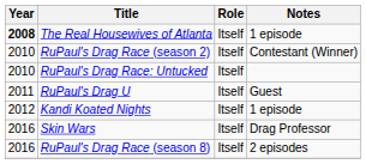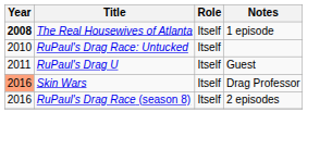- row: 2010 | RuPaul's Drag Race (season 2) | Itself | Contestant (Winner)
- row: 2012 | Kandi Koated Nights | Itself | 1 episode
Skin Wars | Year: no background -> lightsalmon background
